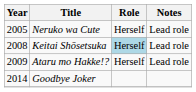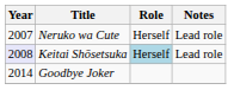Neruko wa Cute | Year: 2005 -> 2007
Keitai Shōsetsuka | Year: no background -> lavender background
- row: 2009 | Ataru mo Hakke!? | Herself | Lead role
